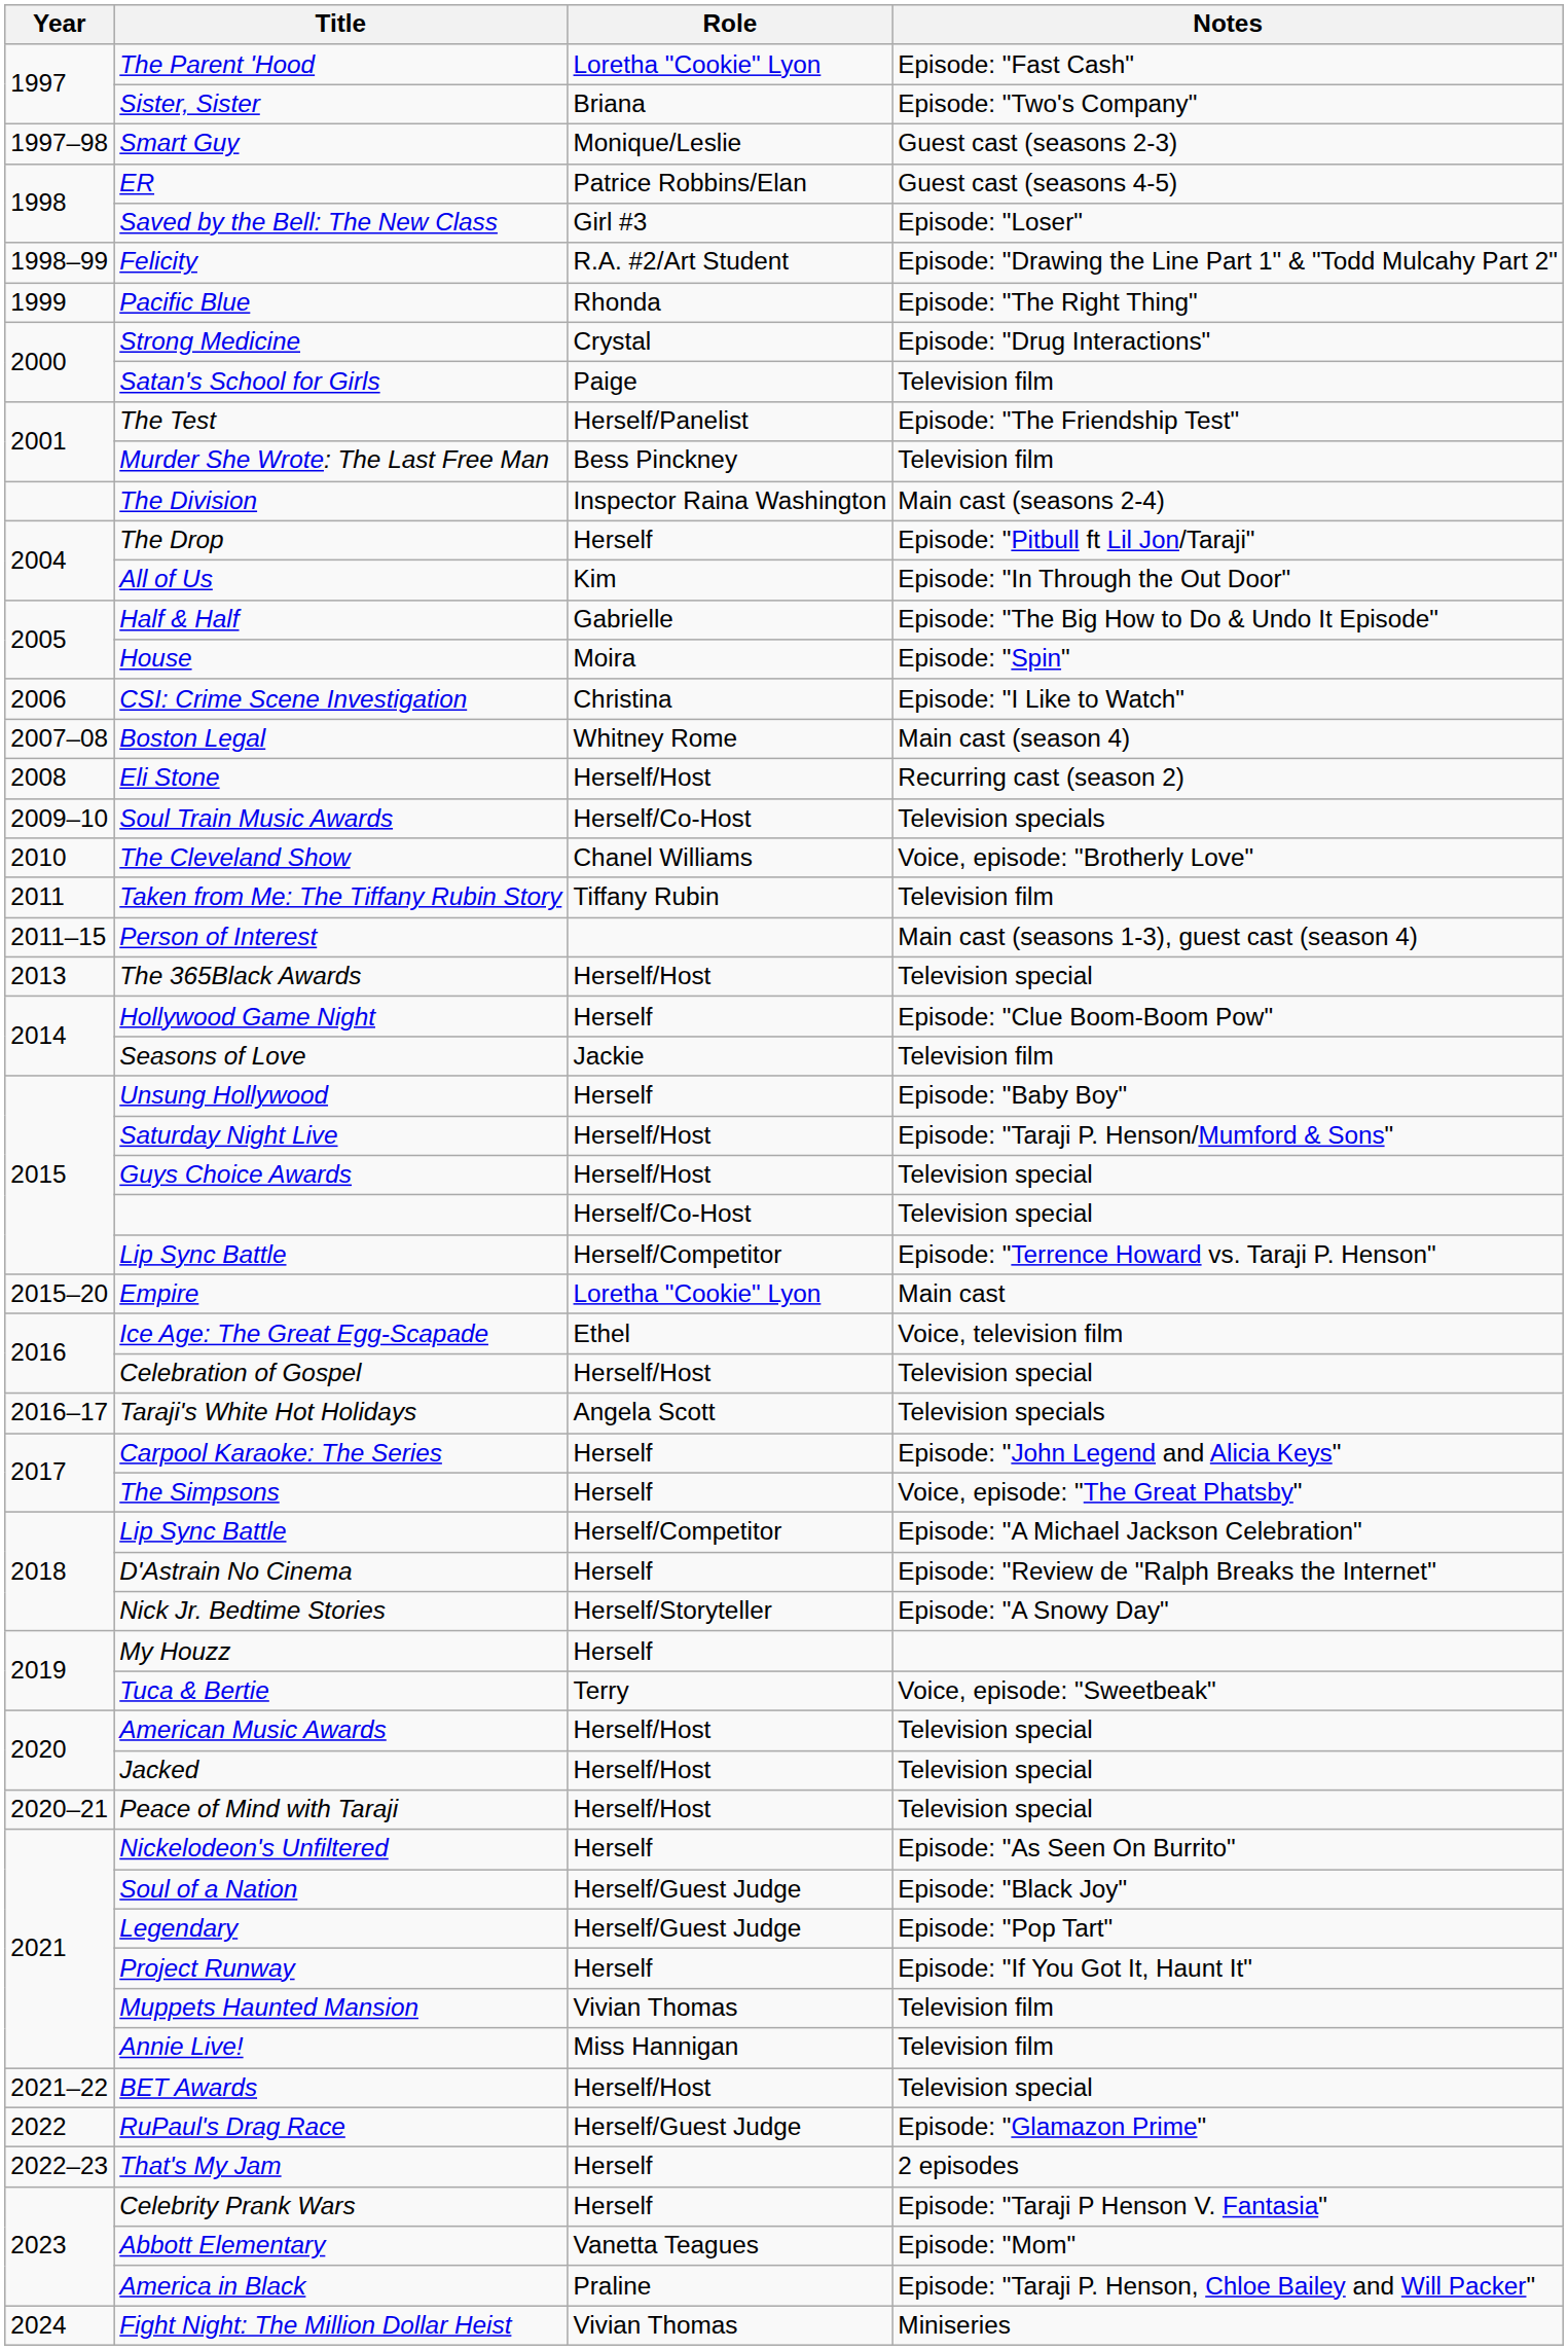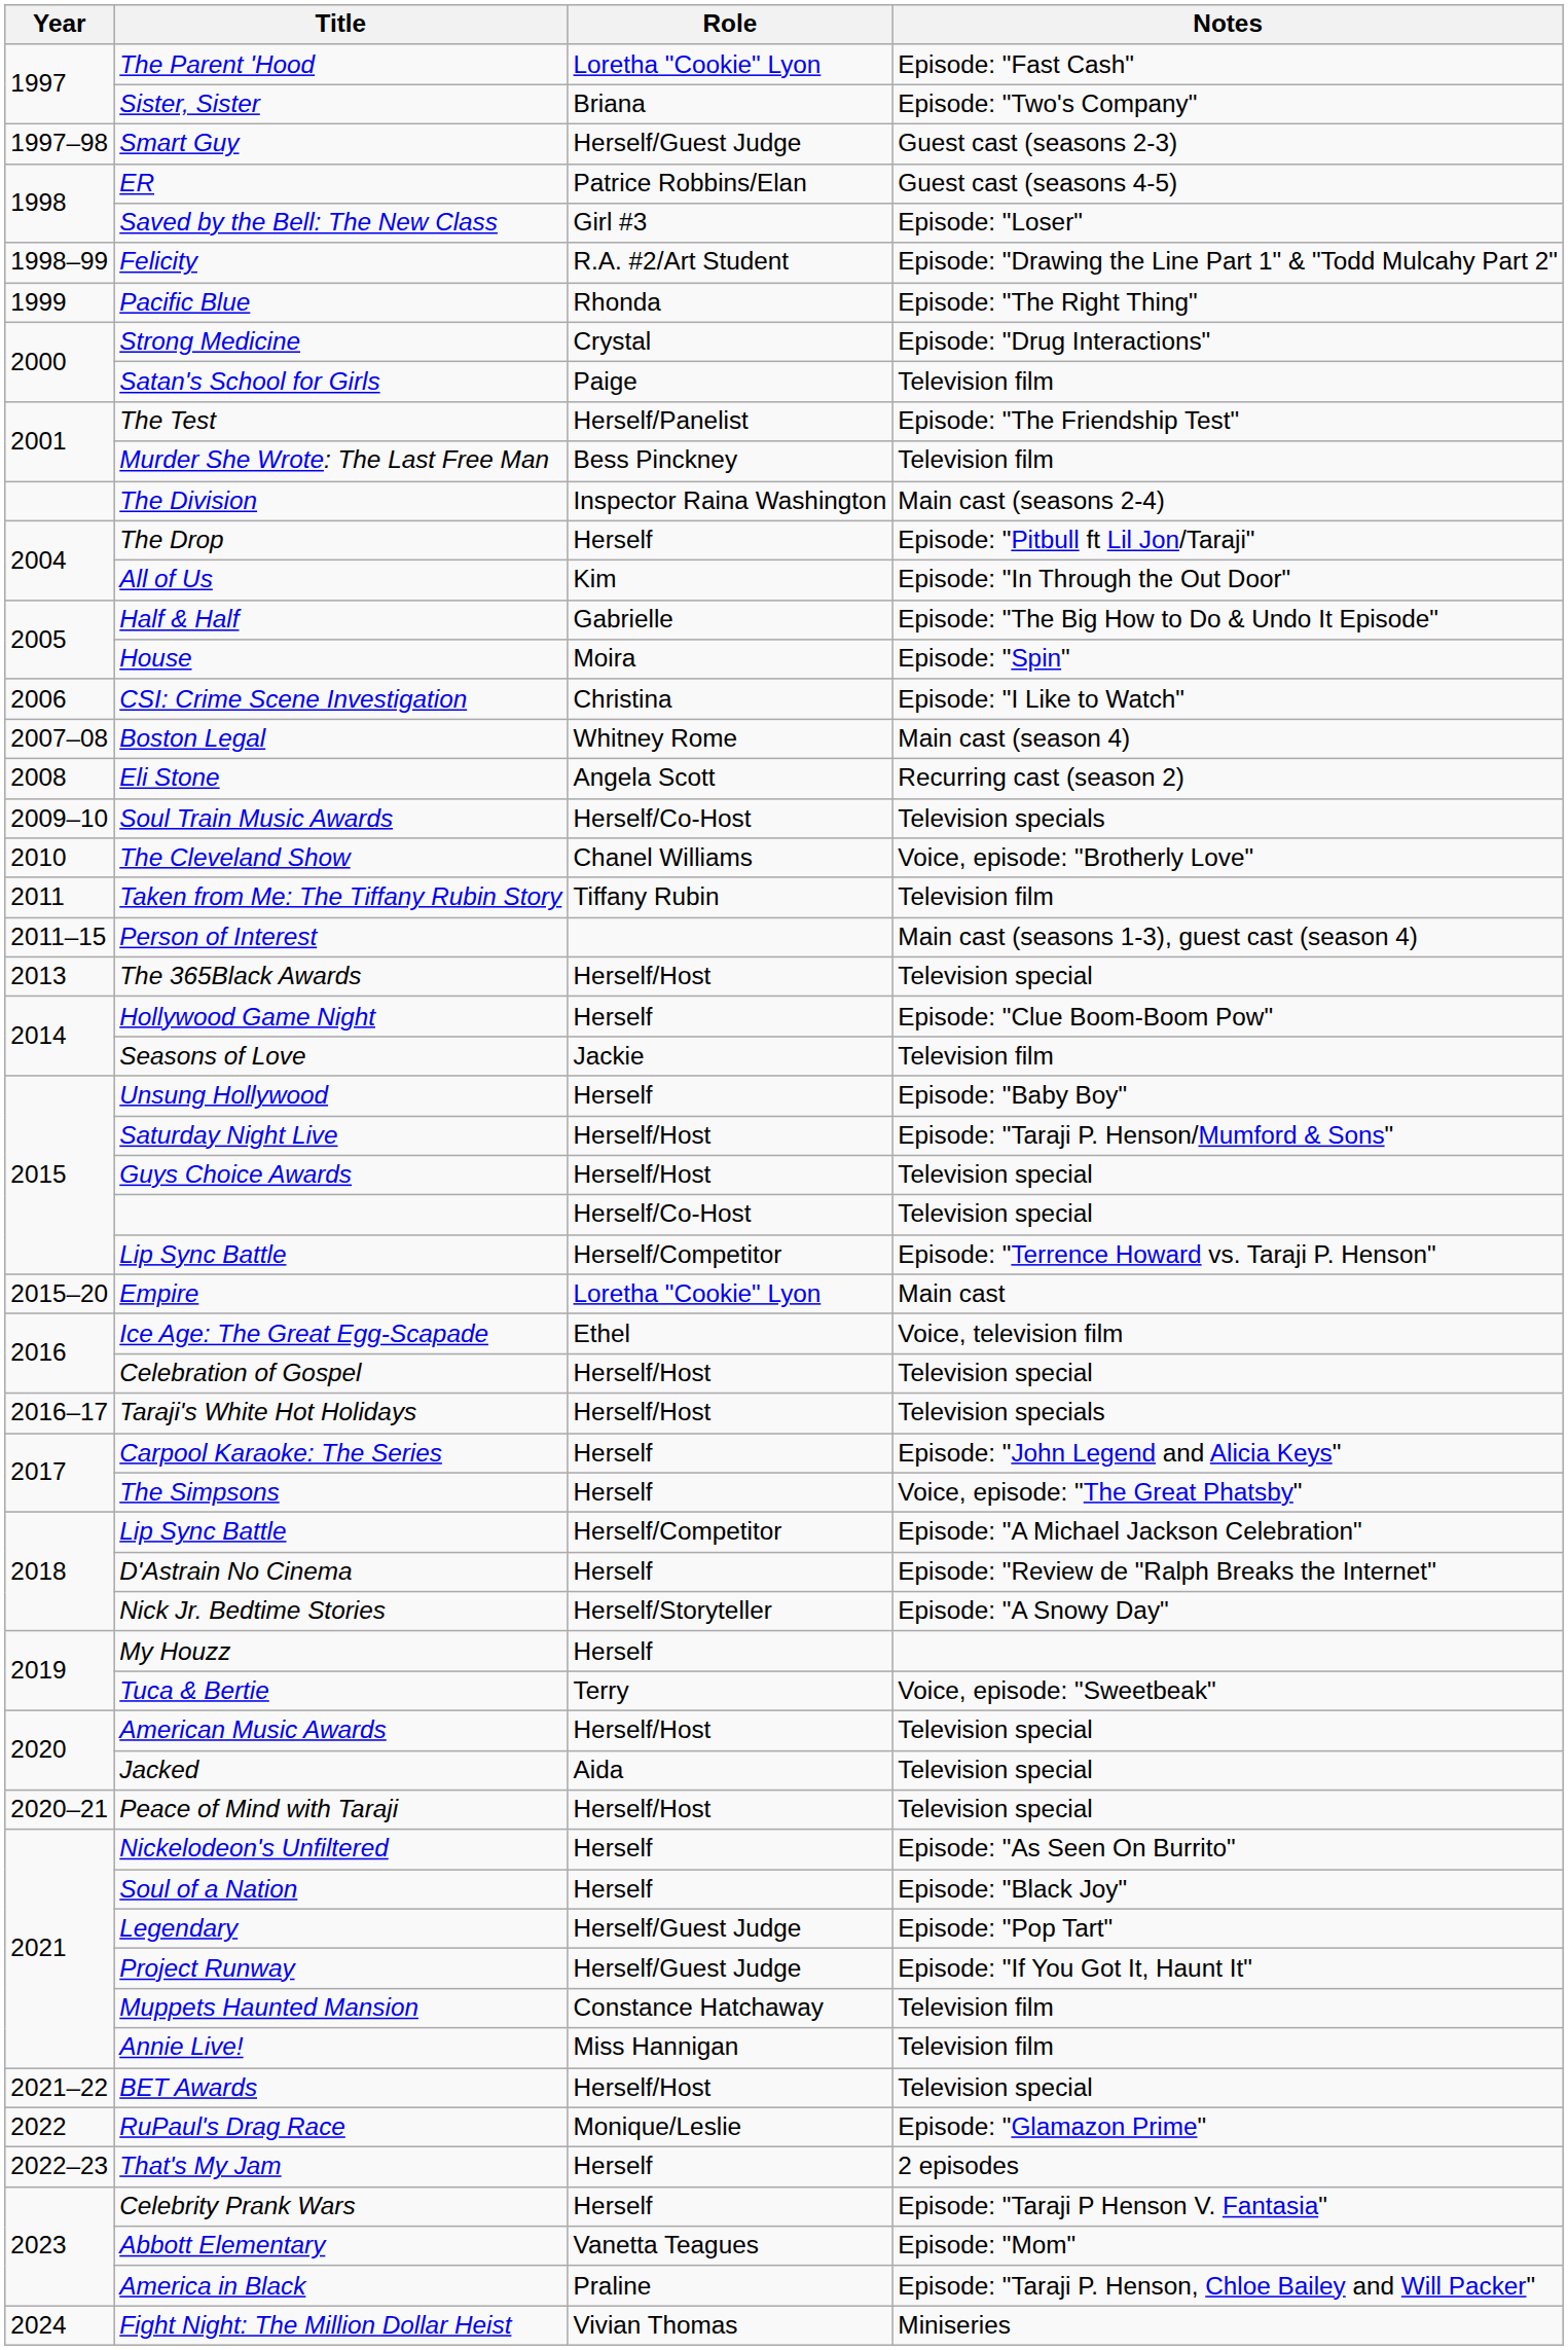Smart Guy | Role: Monique/Leslie -> Herself/Guest Judge
Eli Stone | Role: Herself/Host -> Angela Scott
Taraji's White Hot Holidays | Role: Angela Scott -> Herself/Host
Jacked | Role: Herself/Host -> Aida
Soul of a Nation | Role: Herself/Guest Judge -> Herself
Project Runway | Role: Herself -> Herself/Guest Judge
Muppets Haunted Mansion | Role: Vivian Thomas -> Constance Hatchaway
RuPaul's Drag Race | Role: Herself/Guest Judge -> Monique/Leslie
